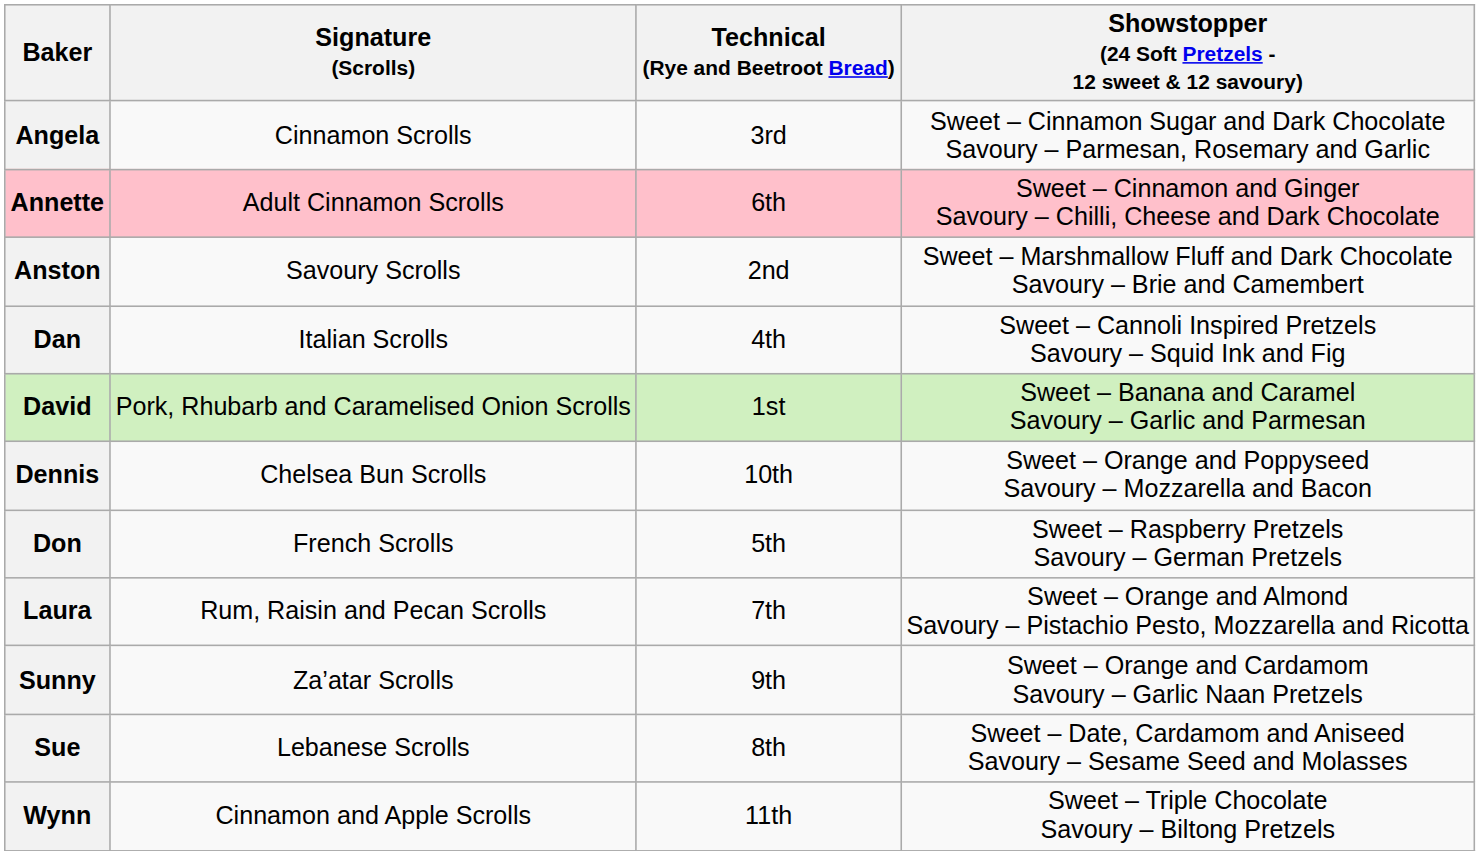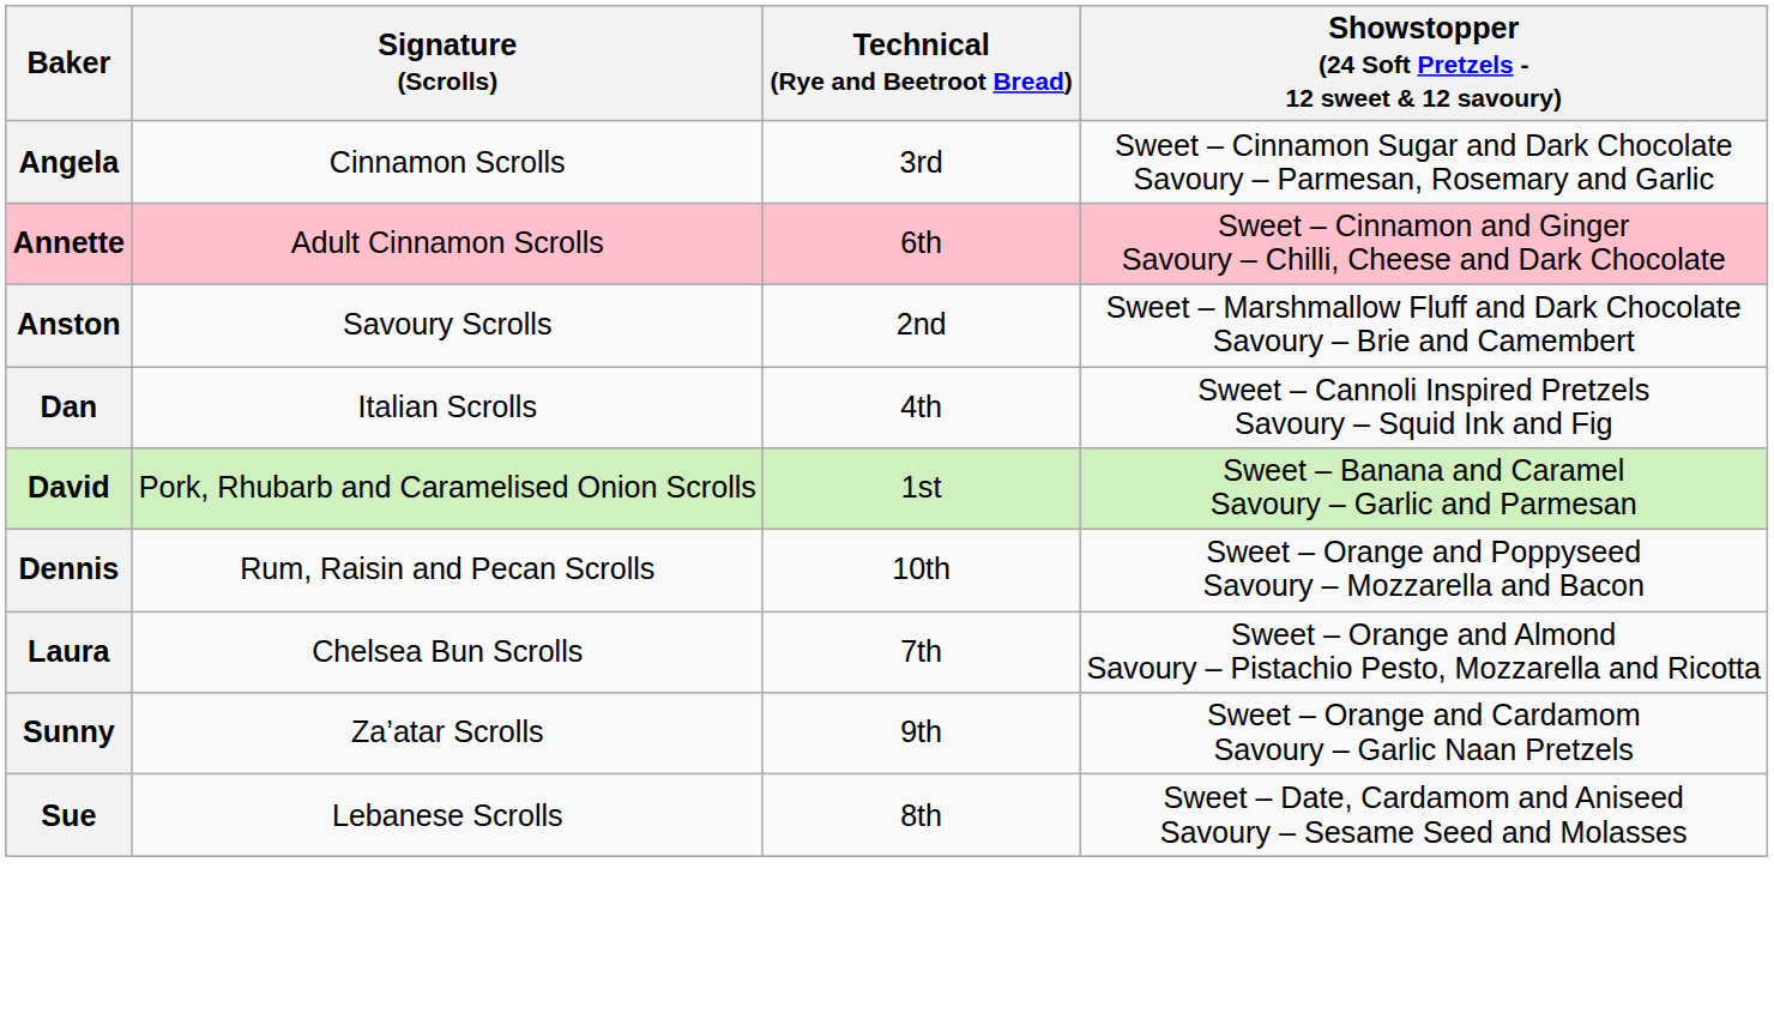Dennis | Signature (Scrolls): Chelsea Bun Scrolls -> Rum, Raisin and Pecan Scrolls
- row: Don | French Scrolls | 5th | Sweet – Raspberry Pretzels Savoury – German Pretzels
Laura | Signature (Scrolls): Rum, Raisin and Pecan Scrolls -> Chelsea Bun Scrolls
- row: Wynn | Cinnamon and Apple Scrolls | 11th | Sweet – Triple Chocolate Savoury – Biltong Pretzels
